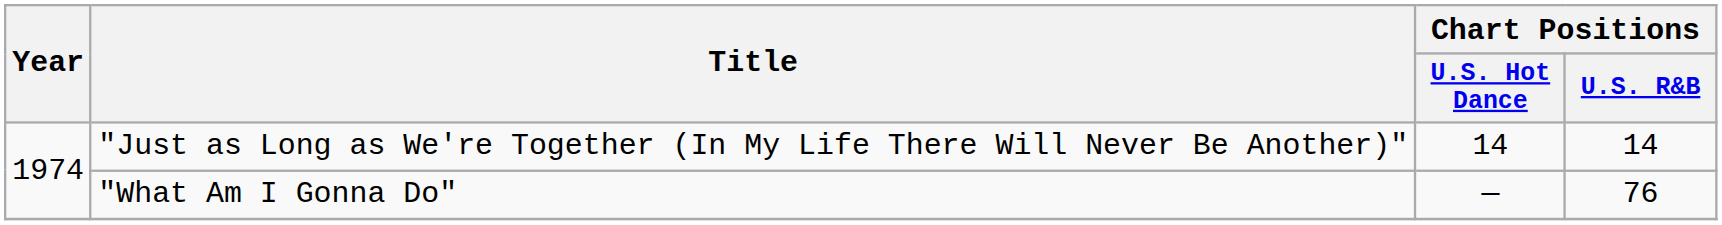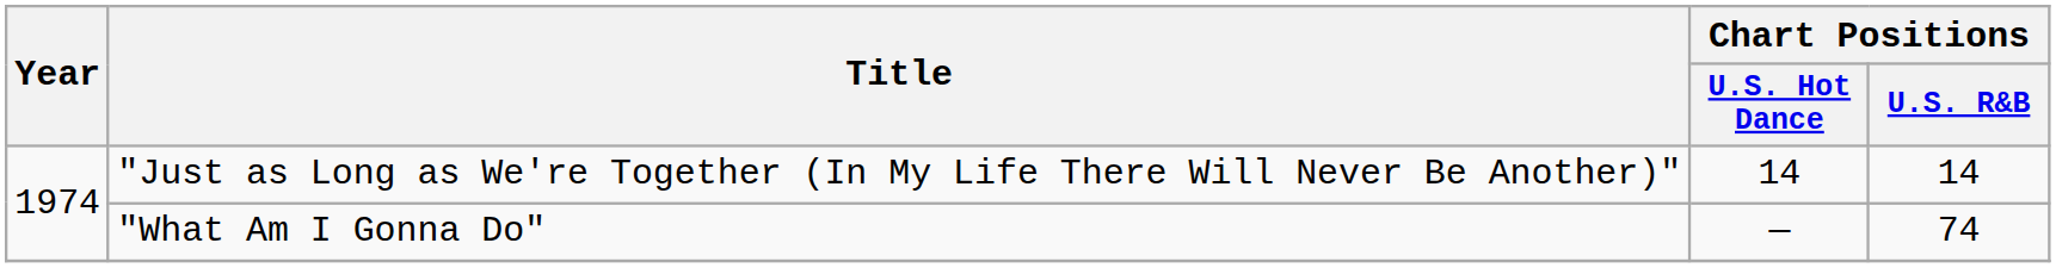"What Am I Gonna Do" | Chart Positions / U.S. R&B: 76 -> 74
